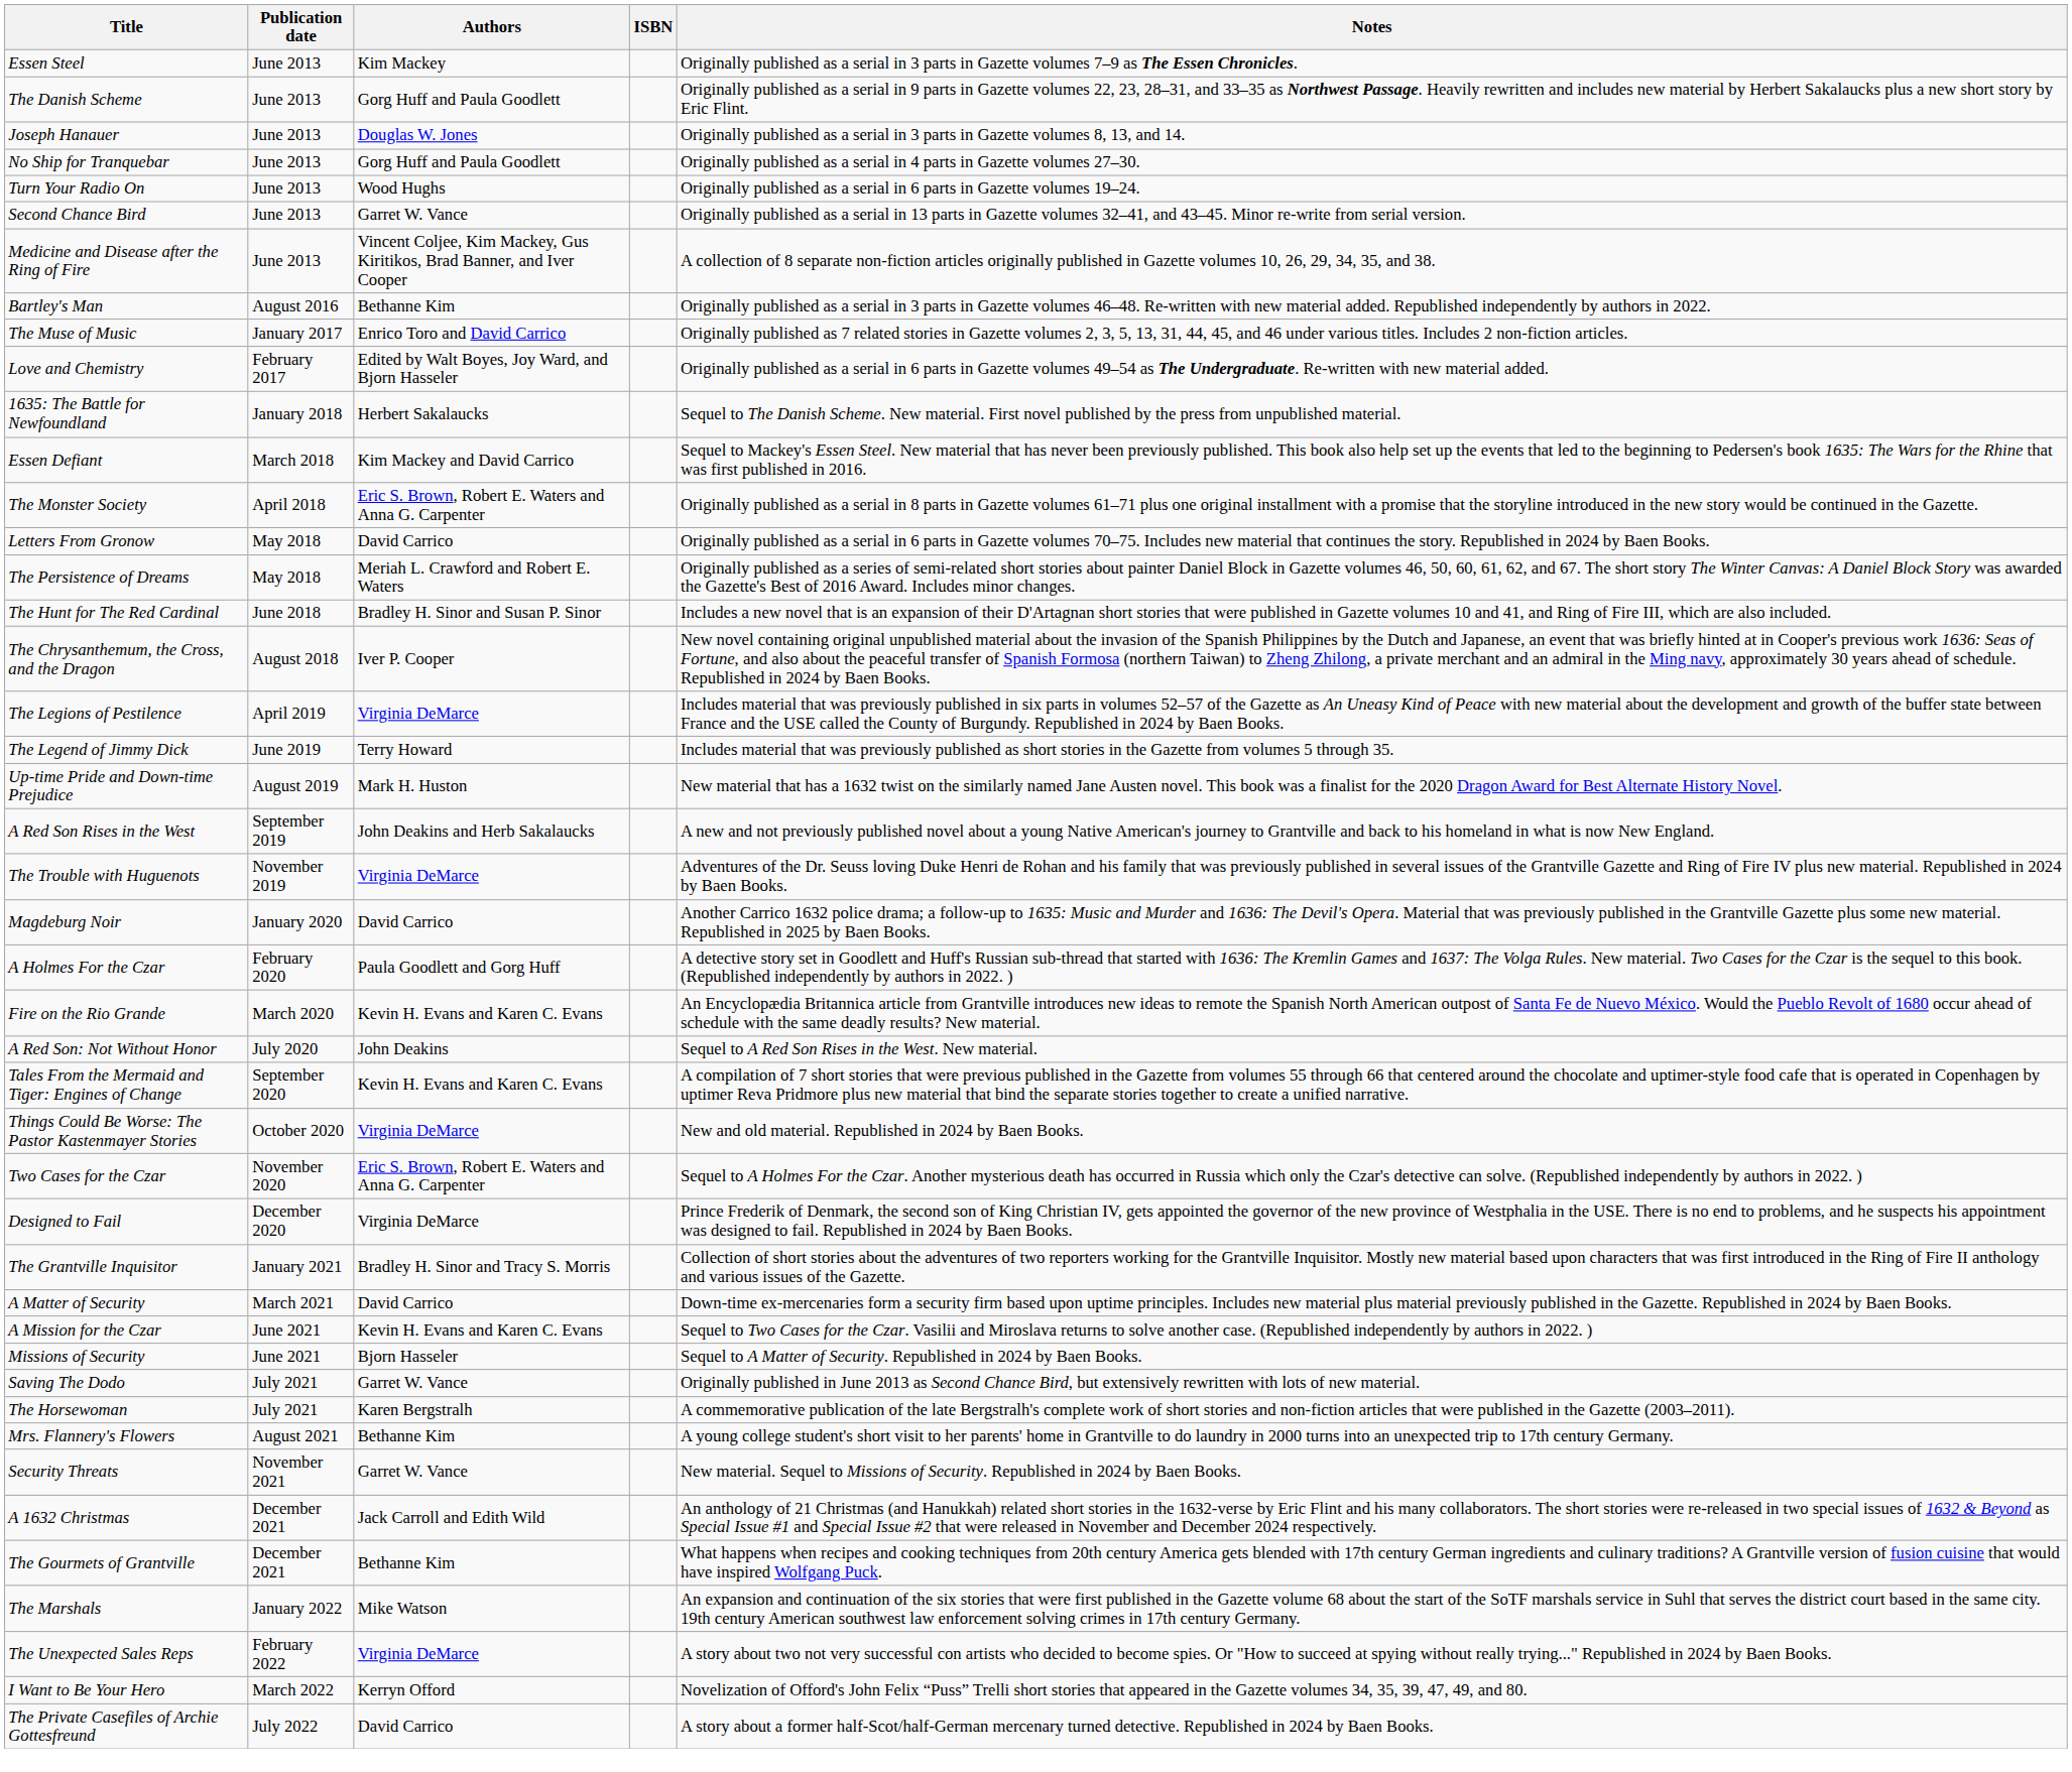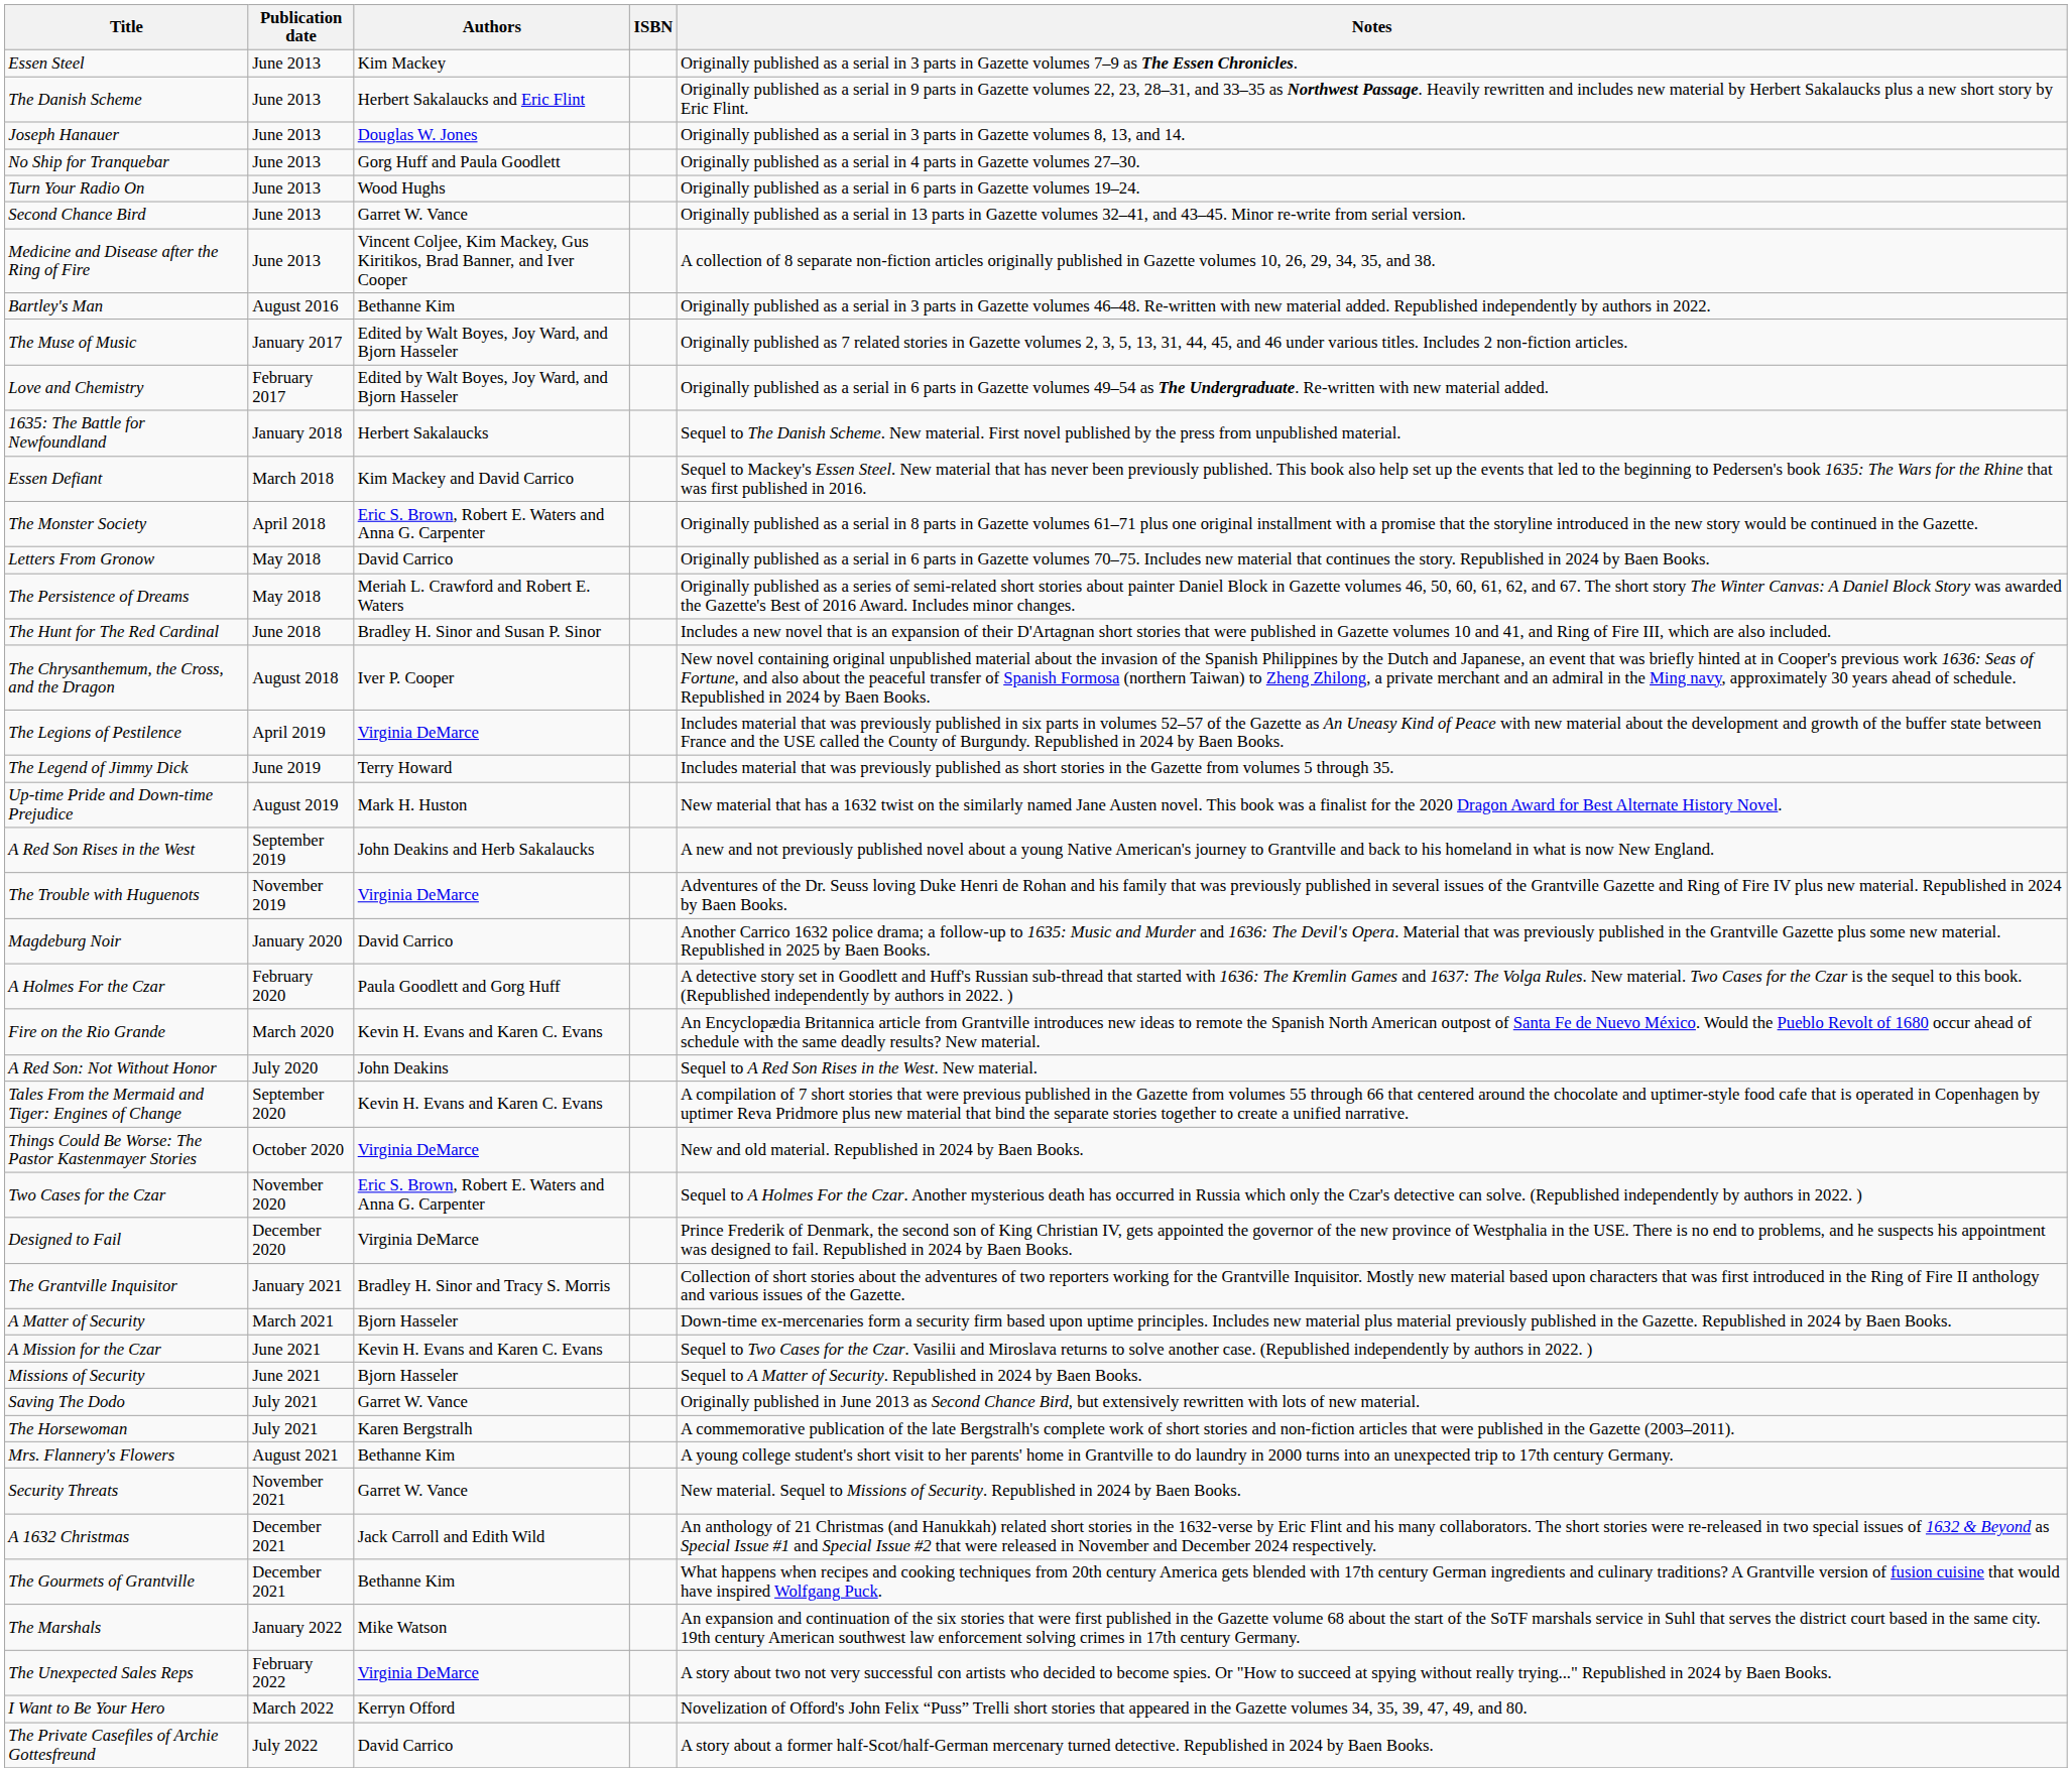The Danish Scheme | Authors: Gorg Huff and Paula Goodlett -> Herbert Sakalaucks and Eric Flint
The Muse of Music | Authors: Enrico Toro and David Carrico -> Edited by Walt Boyes, Joy Ward, and Bjorn Hasseler
A Matter of Security | Authors: David Carrico -> Bjorn Hasseler
